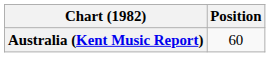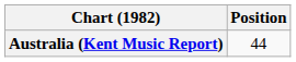Australia (Kent Music Report) | Position: 60 -> 44
